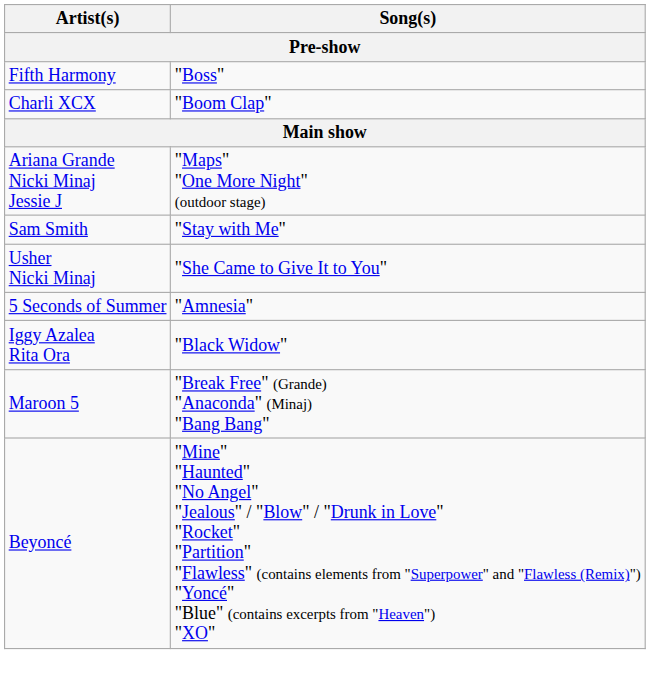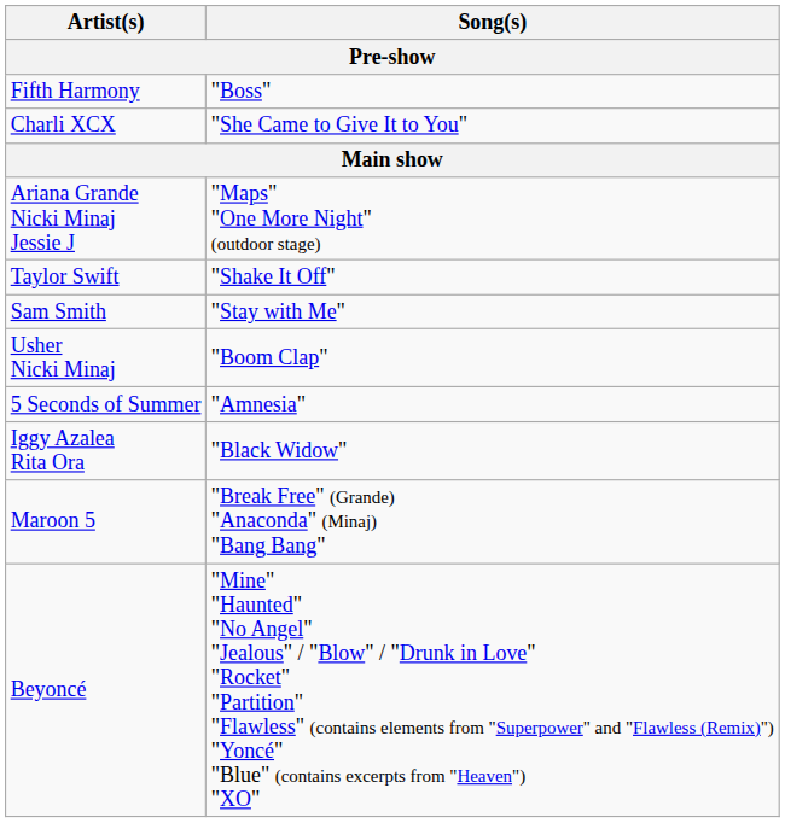Charli XCX | Song(s): "Boom Clap" -> "She Came to Give It to You"
+ row: Taylor Swift | "Shake It Off"
Usher Nicki Minaj | Song(s): "She Came to Give It to You" -> "Boom Clap"
